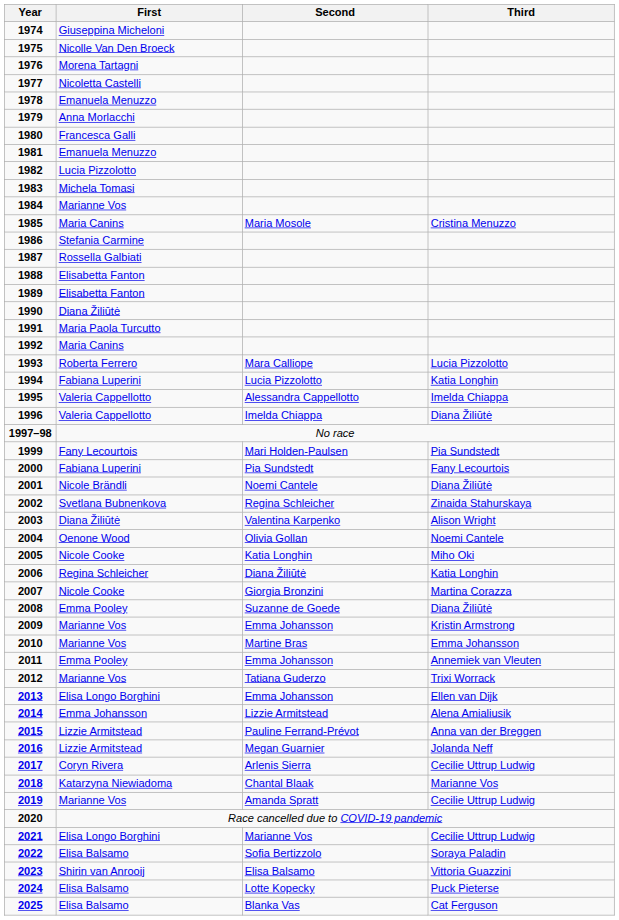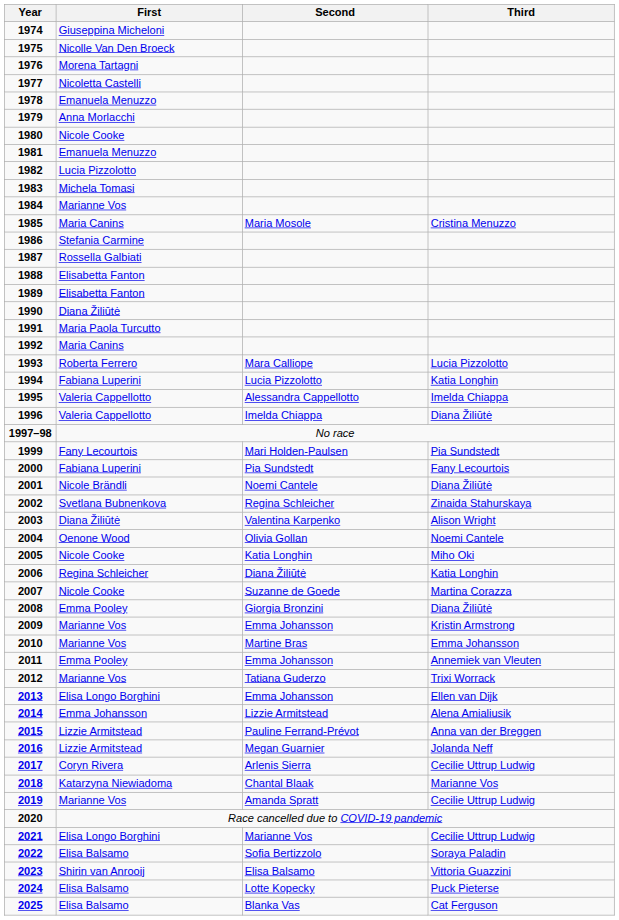1980 | First: Francesca Galli -> Nicole Cooke
2007 | Second: Giorgia Bronzini -> Suzanne de Goede
2008 | Second: Suzanne de Goede -> Giorgia Bronzini
